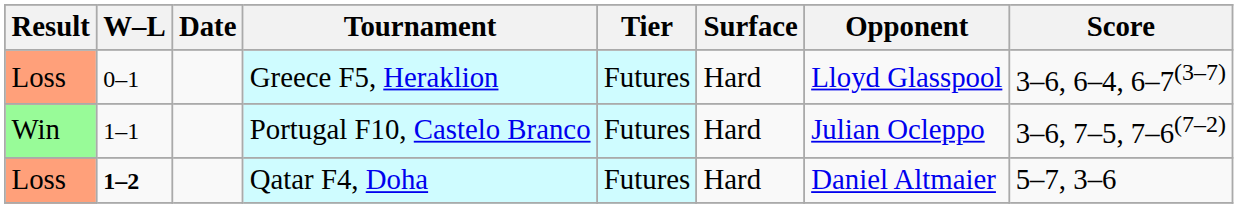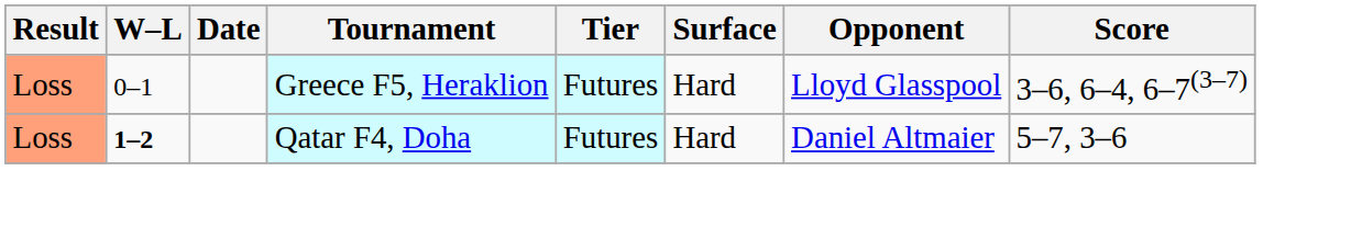- row: Win | 1–1 | Portugal F10, Castelo Branco | Futures | Hard | Julian Ocleppo | 3–6, 7–5, 7–6(7–2)
